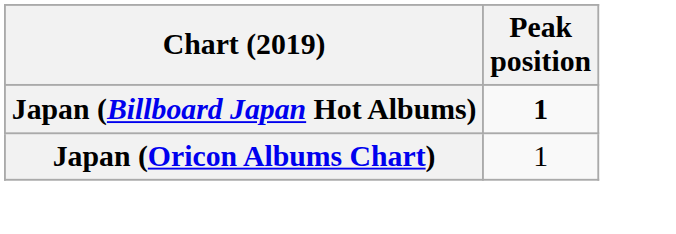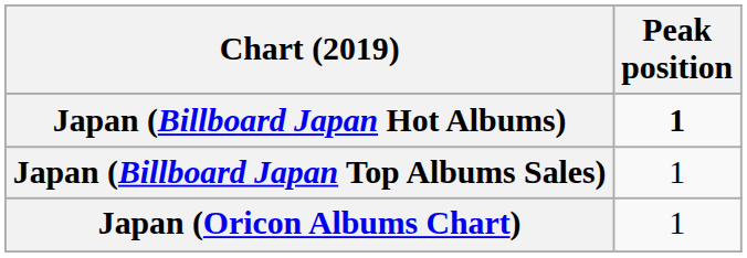+ row: Japan (Billboard Japan Top Albums Sales) | 1
